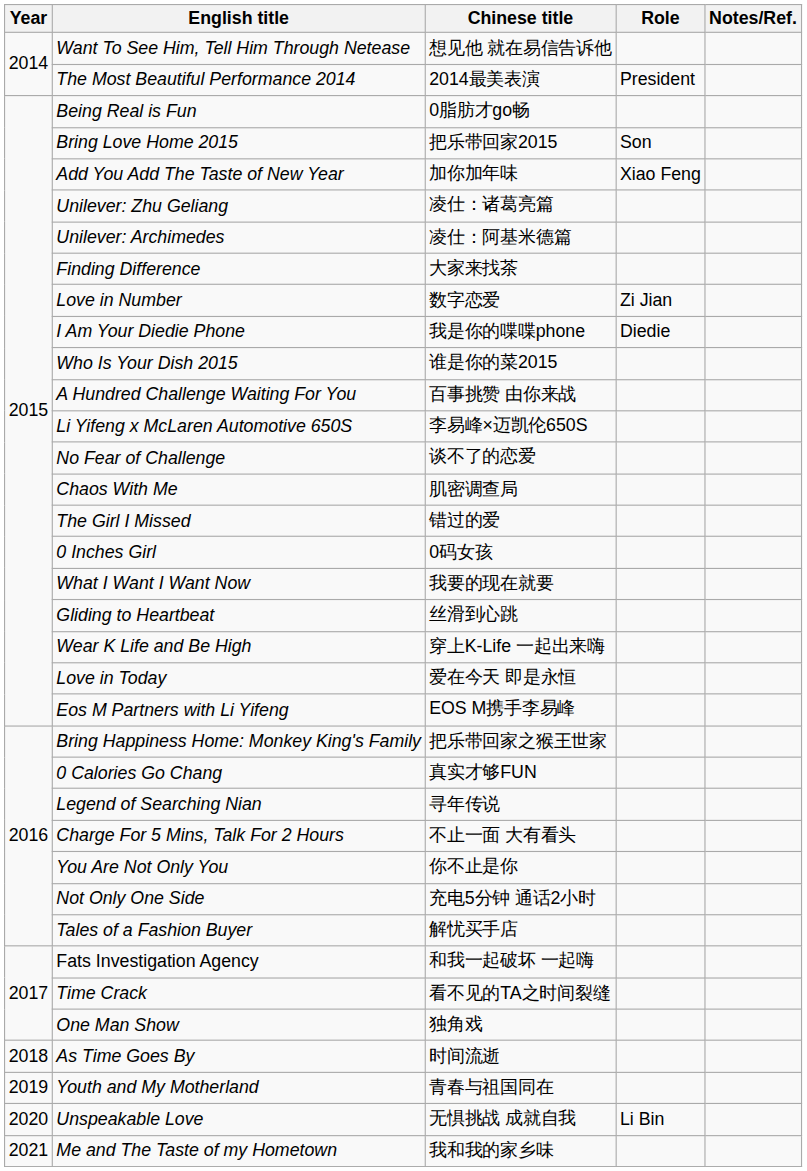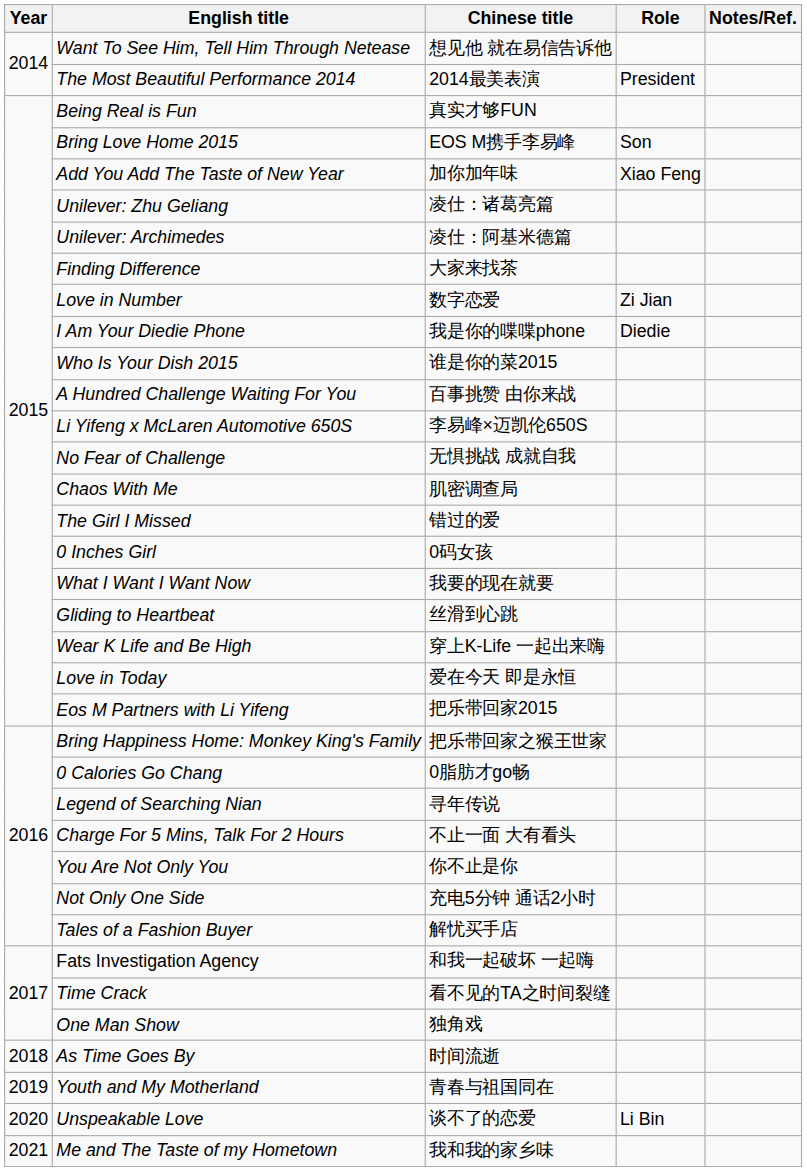Being Real is Fun | Chinese title: 0脂肪才go畅 -> 真实才够FUN
Bring Love Home 2015 | Chinese title: 把乐带回家2015 -> EOS M携手李易峰
No Fear of Challenge | Chinese title: 谈不了的恋爱 -> 无惧挑战 成就自我
Eos M Partners with Li Yifeng | Chinese title: EOS M携手李易峰 -> 把乐带回家2015
0 Calories Go Chang | Chinese title: 真实才够FUN -> 0脂肪才go畅
Unspeakable Love | Chinese title: 无惧挑战 成就自我 -> 谈不了的恋爱
